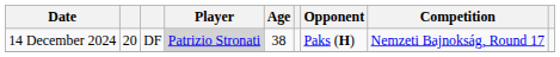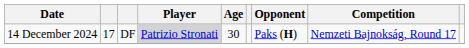14 December 2024 | column 2: 20 -> 17
14 December 2024 | Age: 38 -> 30
